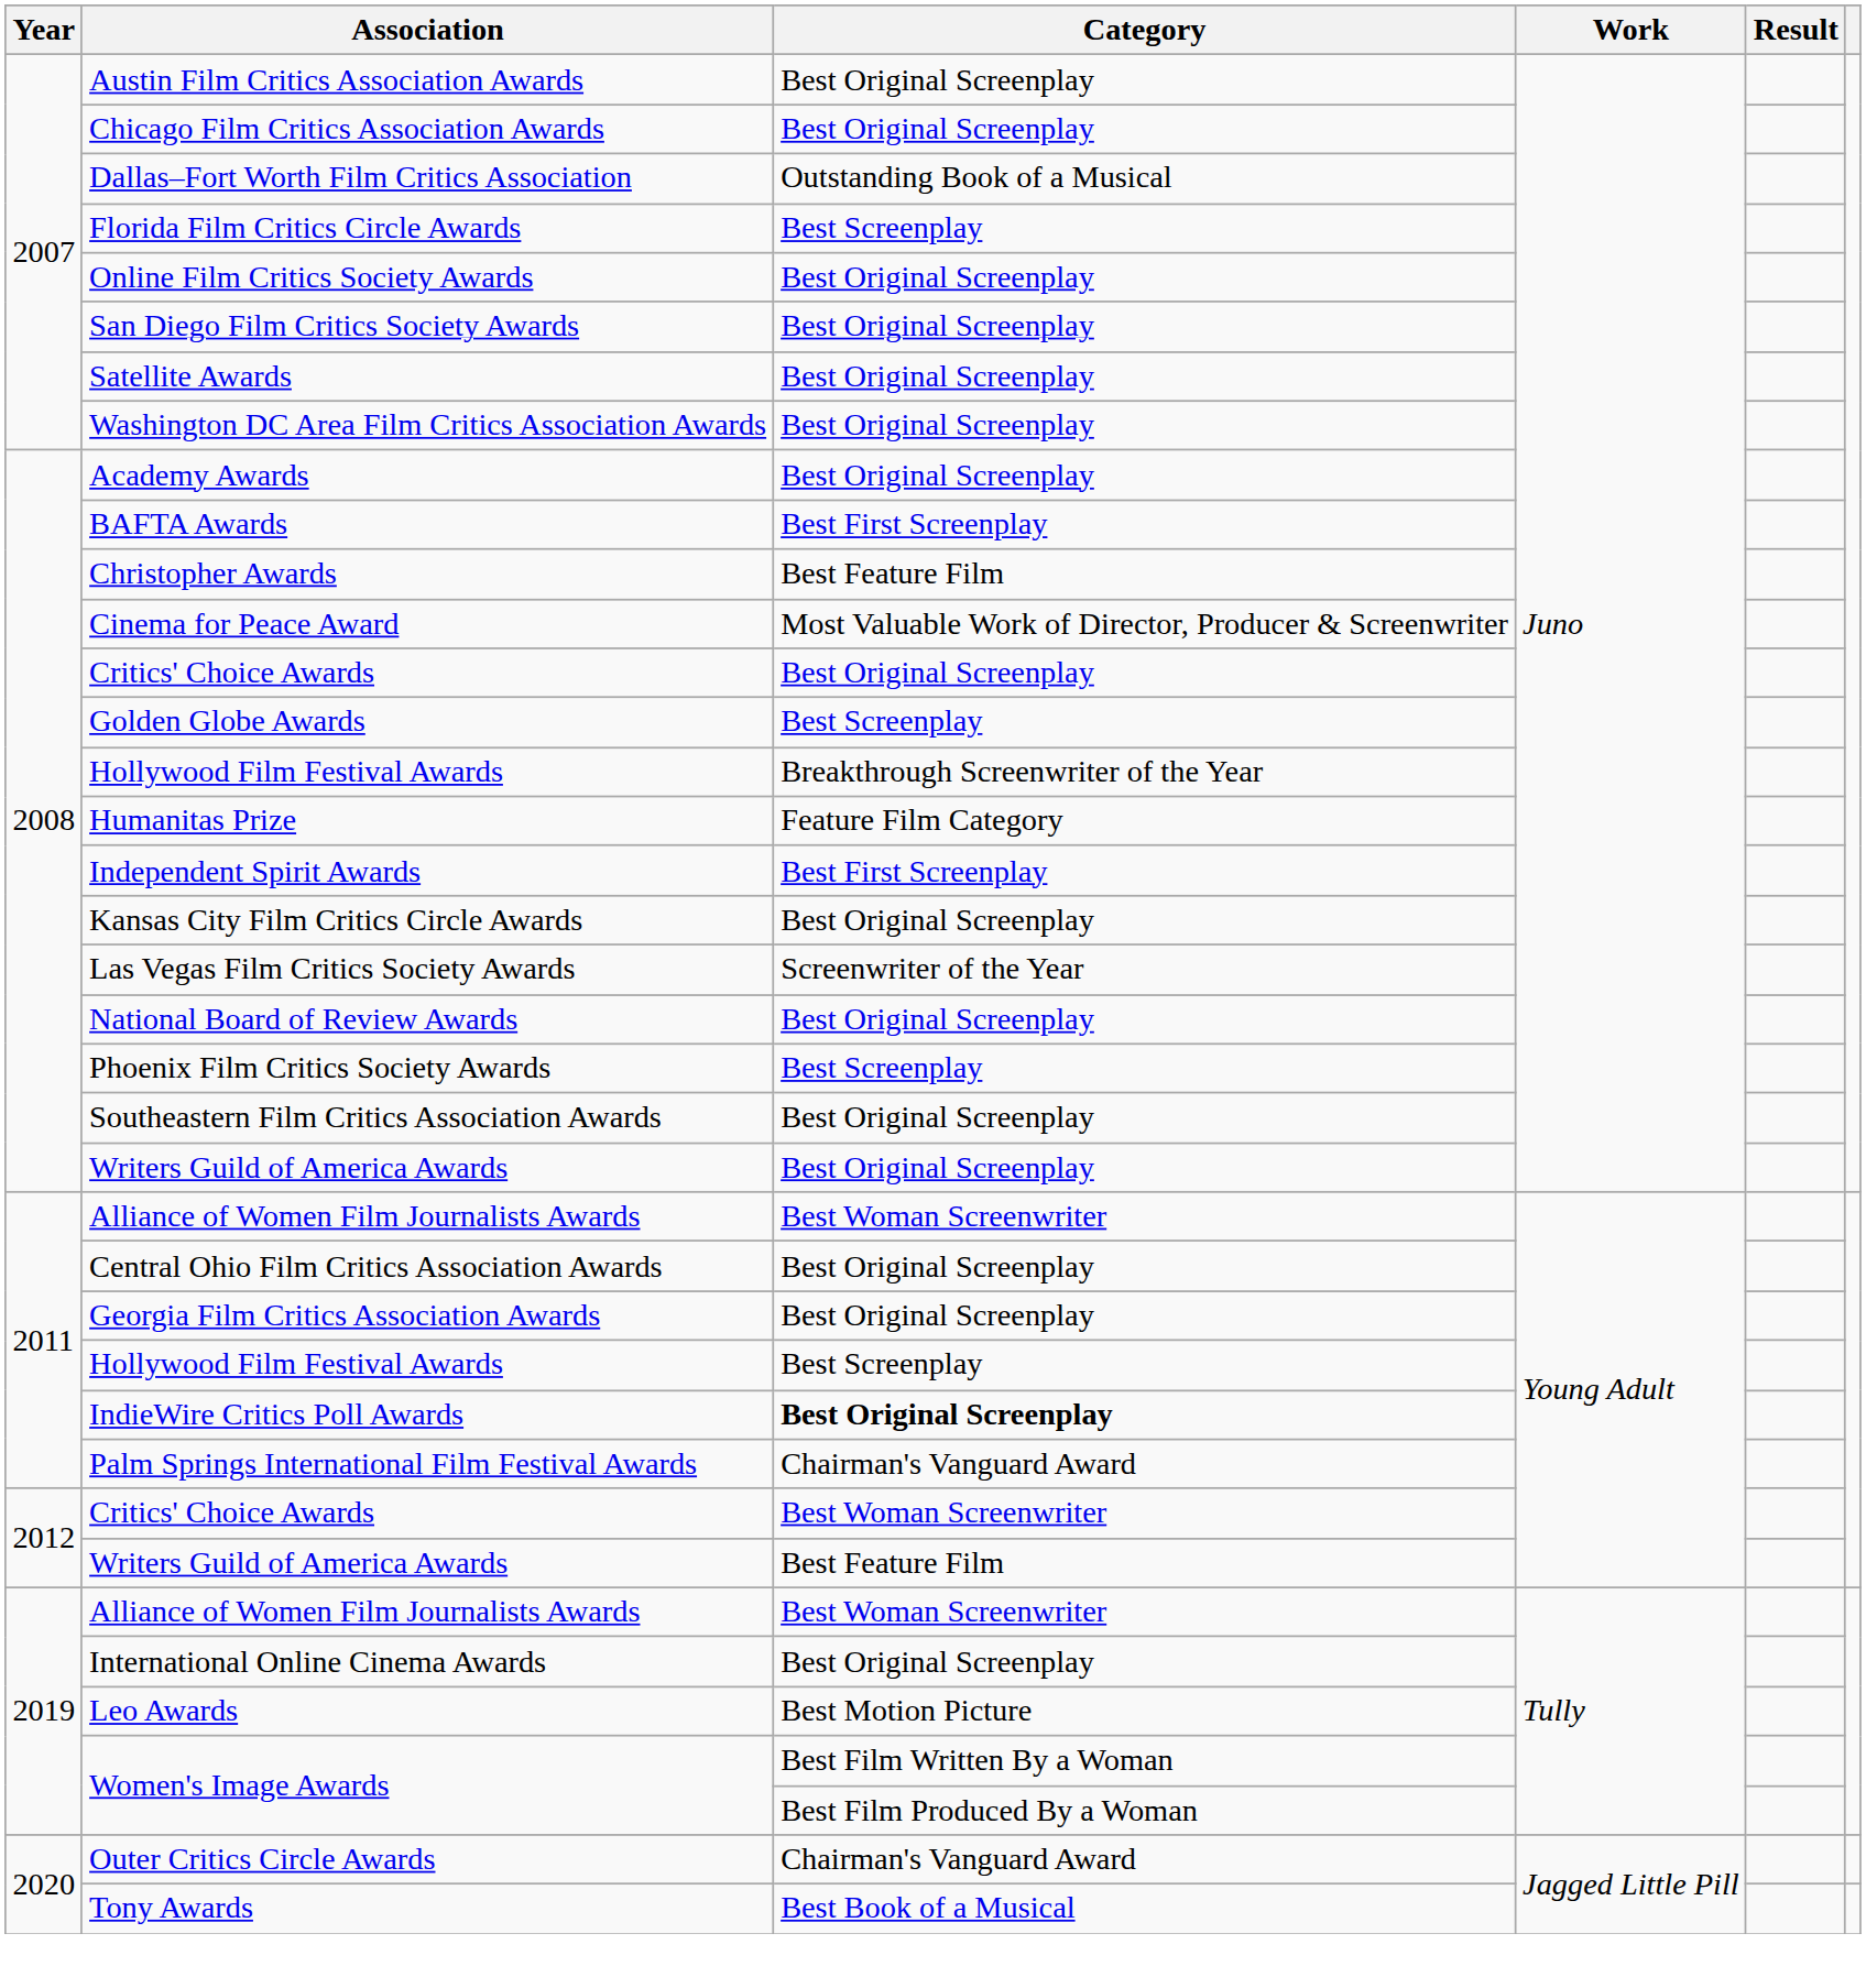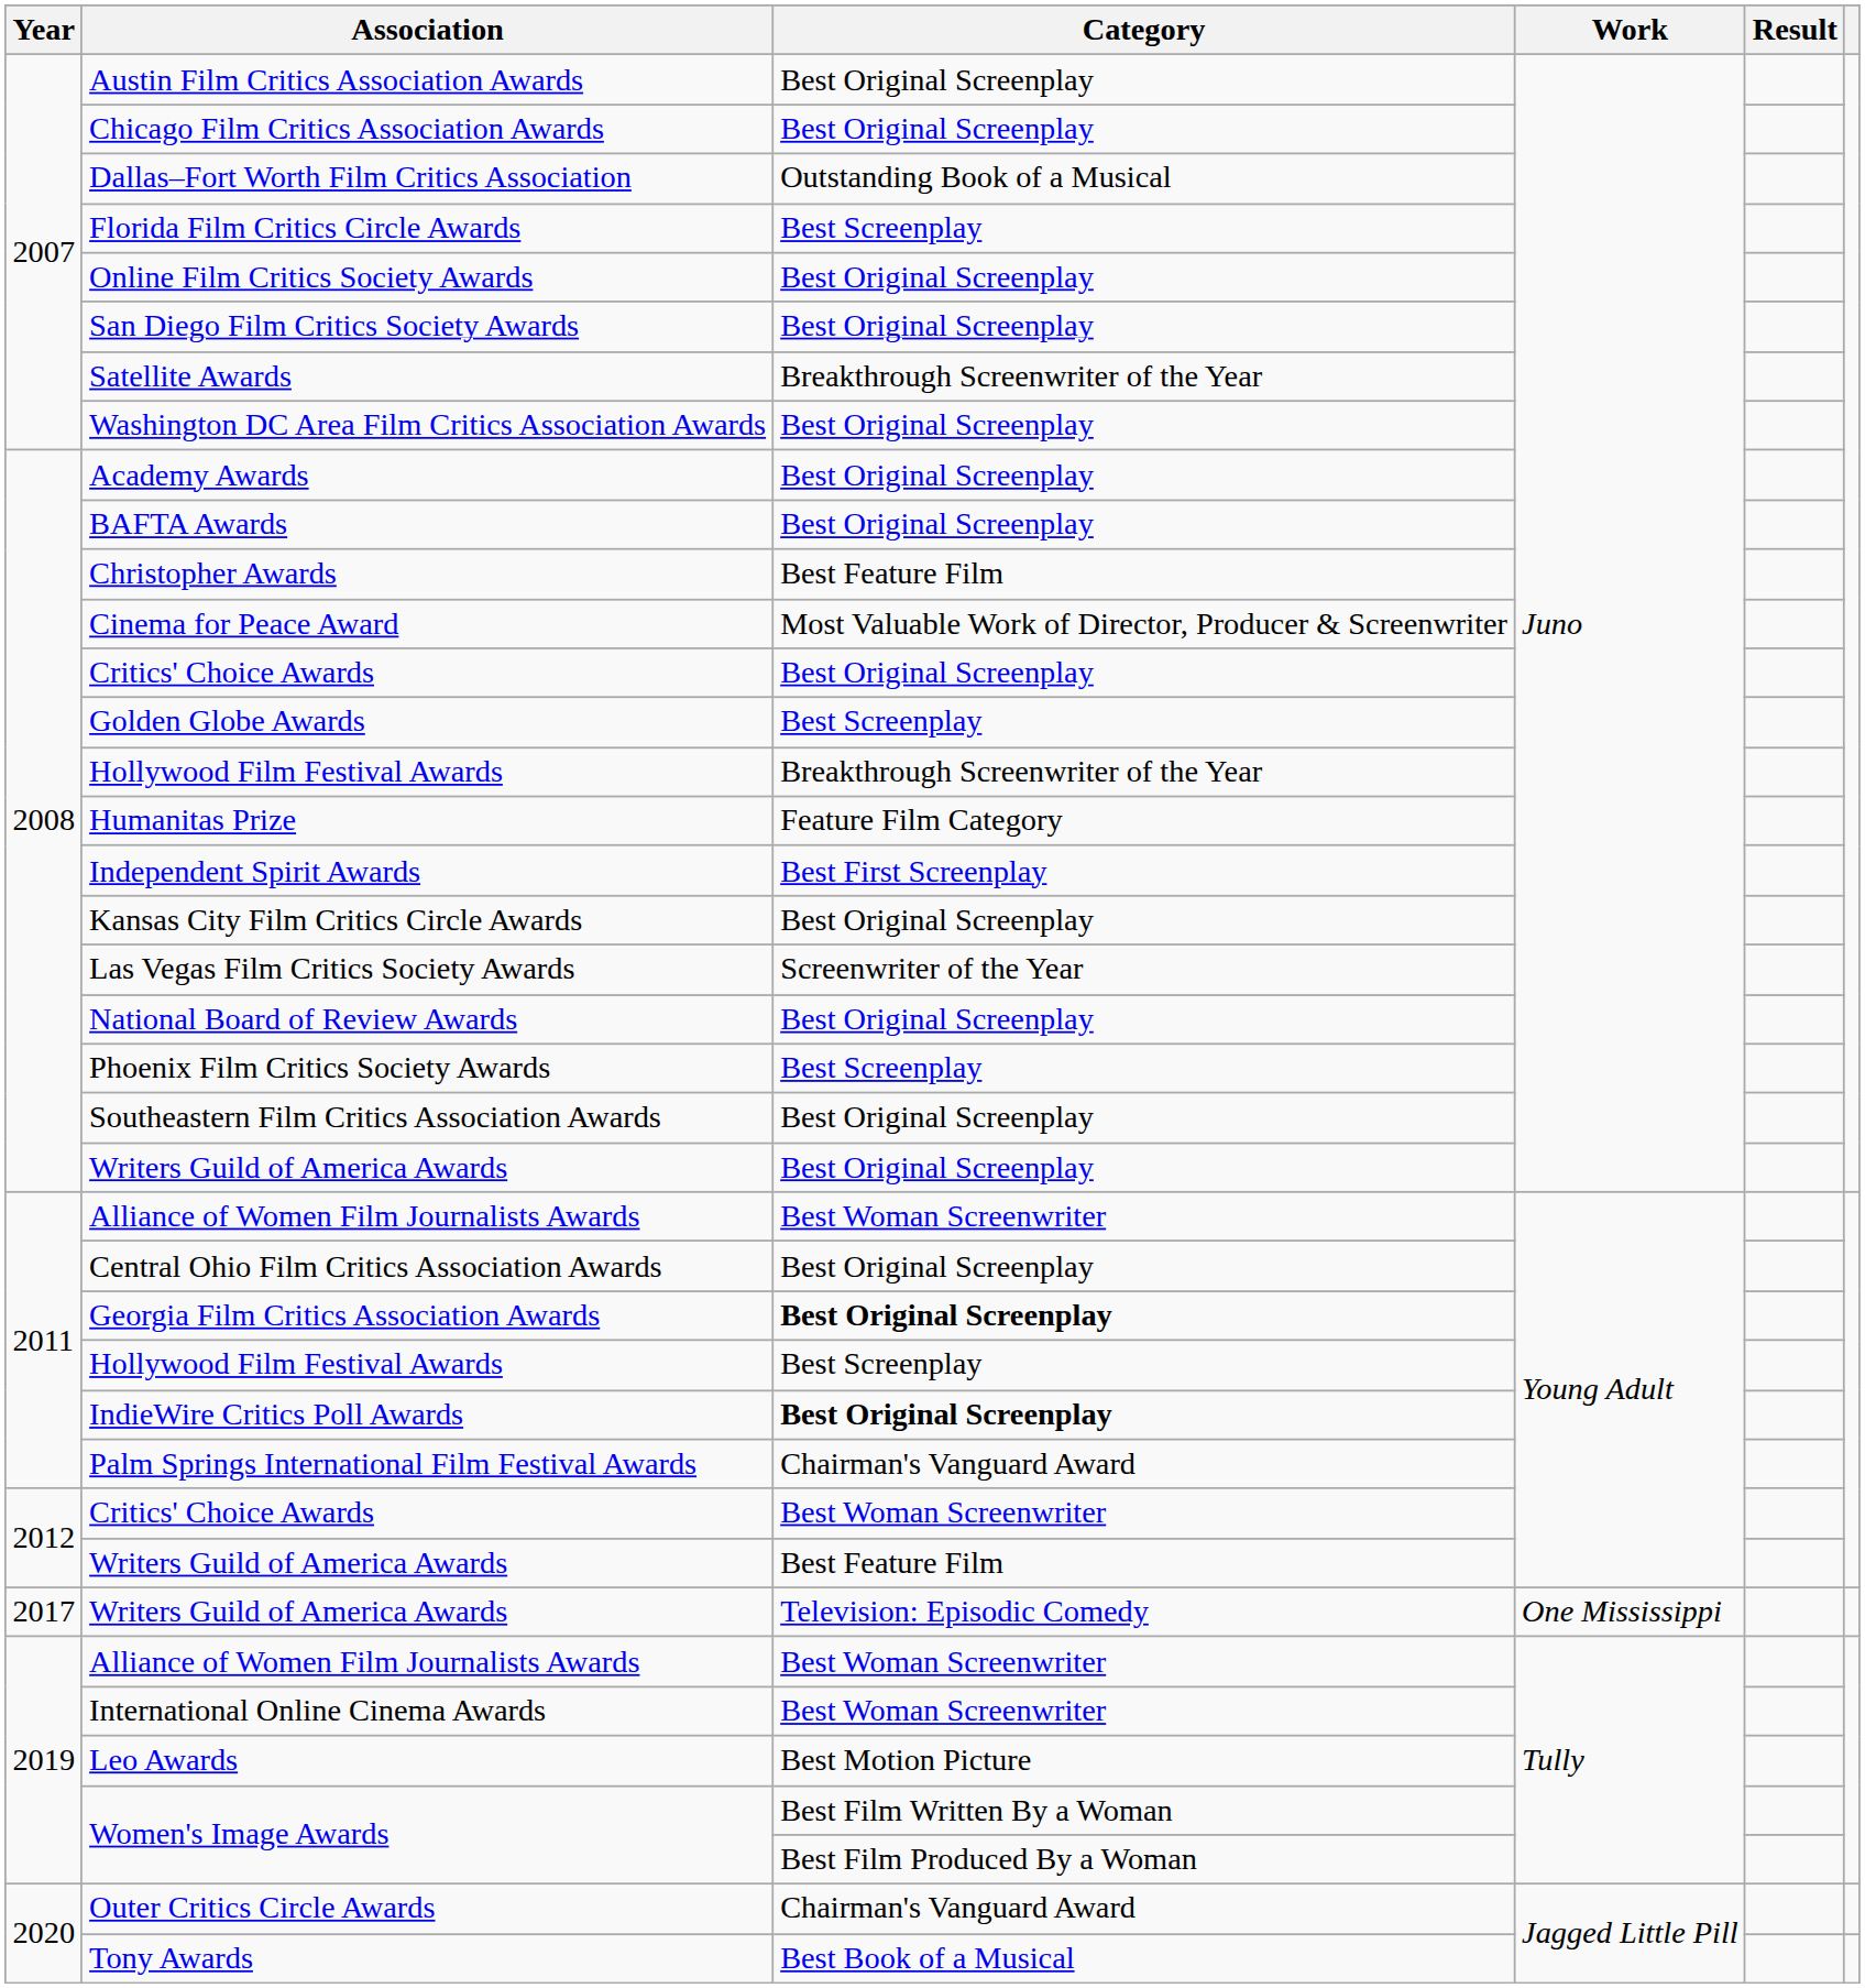Satellite Awards | Category: Best Original Screenplay -> Breakthrough Screenwriter of the Year
BAFTA Awards | Category: Best First Screenplay -> Best Original Screenplay
Georgia Film Critics Association Awards | Category: normal -> bold
+ row: 2017 | Writers Guild of America Awards | Television: Episodic Comedy | One Mississippi
International Online Cinema Awards | Category: Best Original Screenplay -> Best Woman Screenwriter
